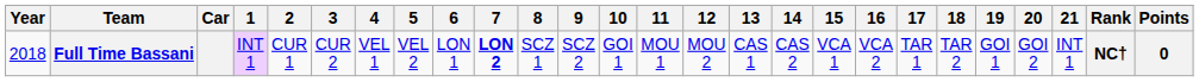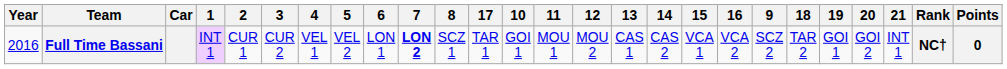columns swapped: 9 <-> 17
Full Time Bassani | Year: 2018 -> 2016
